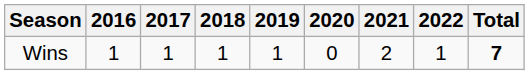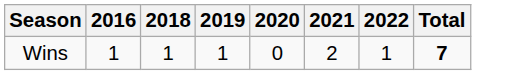- column: 2017 | 1
